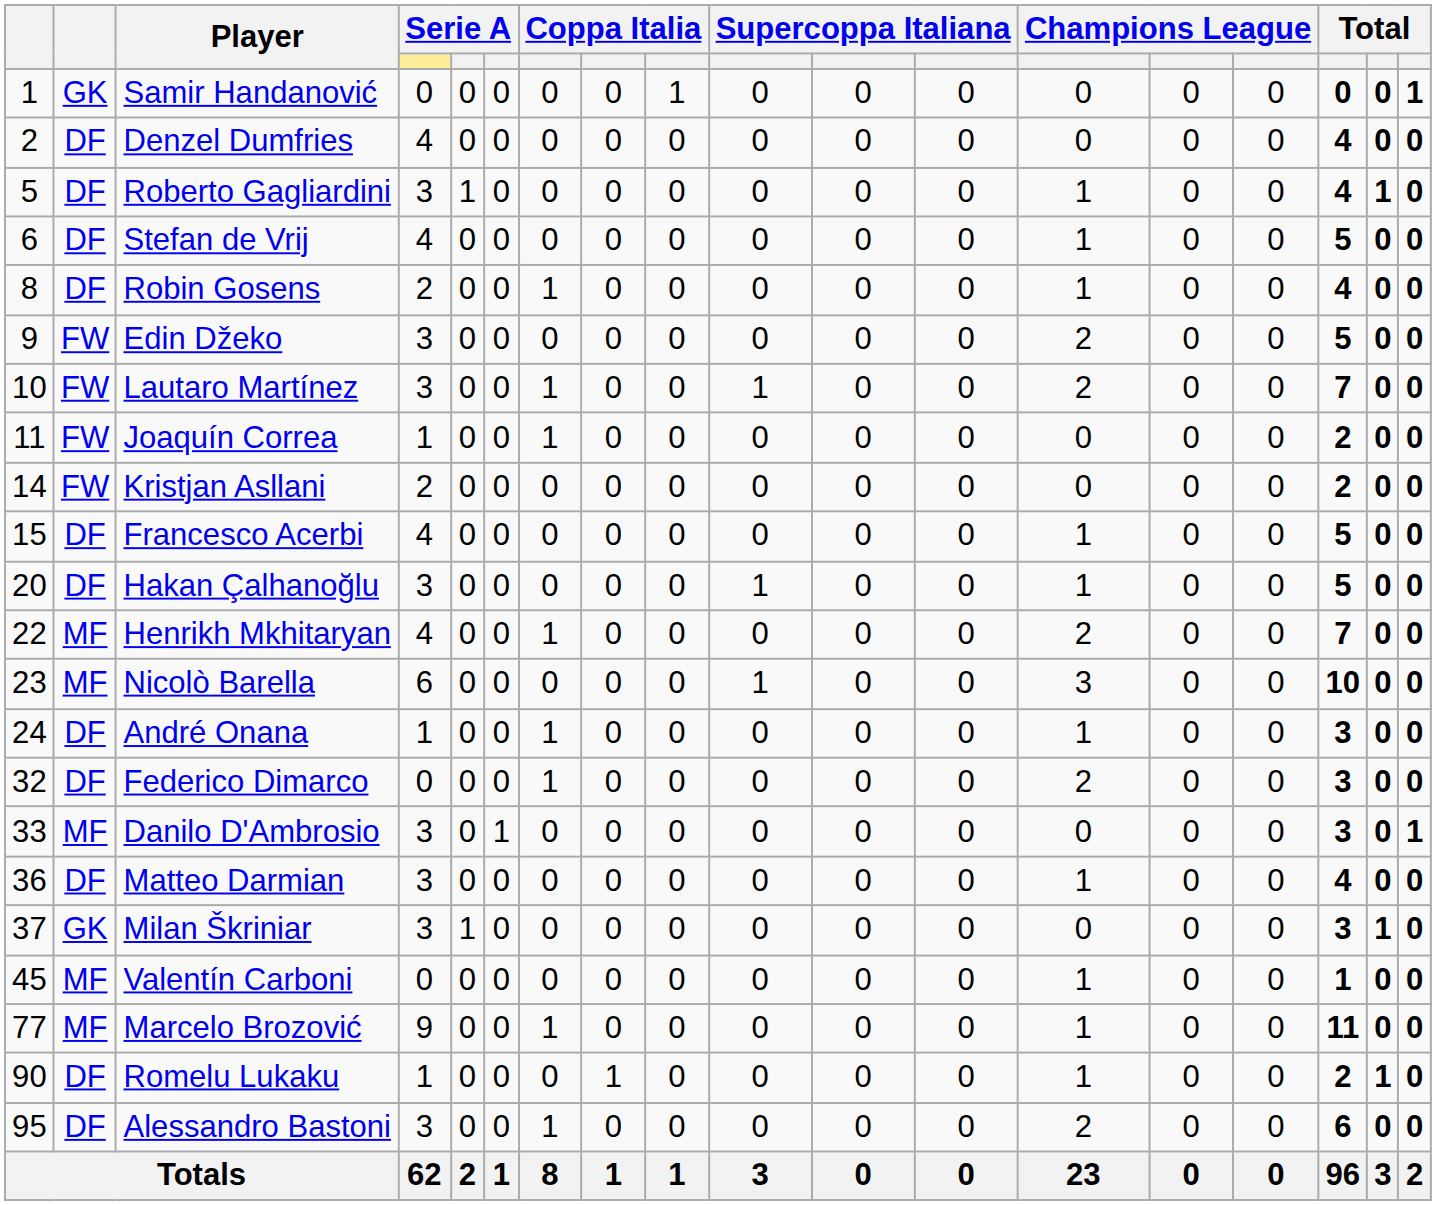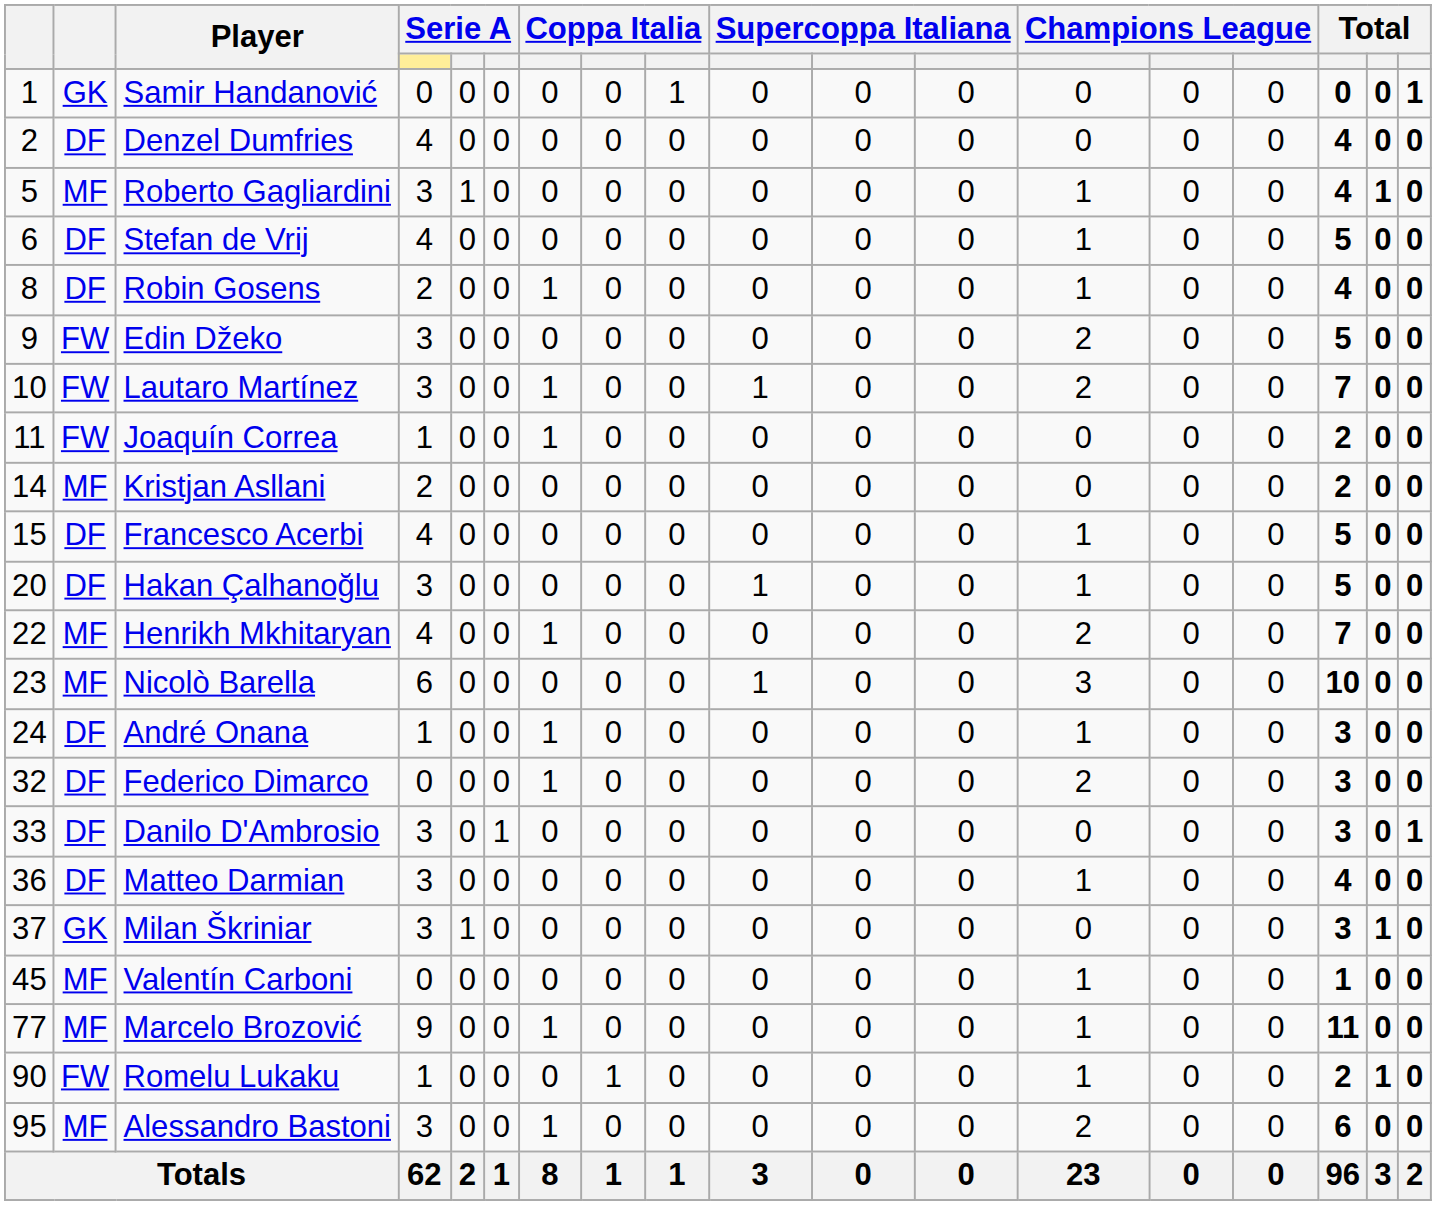Roberto Gagliardini | column 2: DF -> MF
Kristjan Asllani | column 2: FW -> MF
Danilo D'Ambrosio | column 2: MF -> DF
Romelu Lukaku | column 2: DF -> FW
Alessandro Bastoni | column 2: DF -> MF
